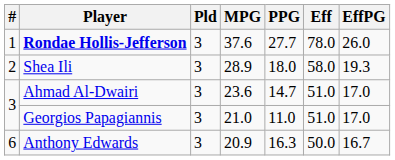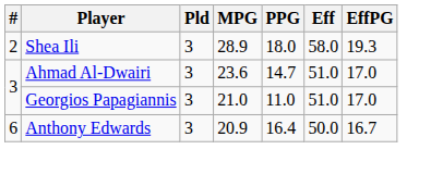- row: 1 | Rondae Hollis-Jefferson | 3 | 37.6 | 27.7 | 78.0 | 26.0
Anthony Edwards | PPG: 16.3 -> 16.4
